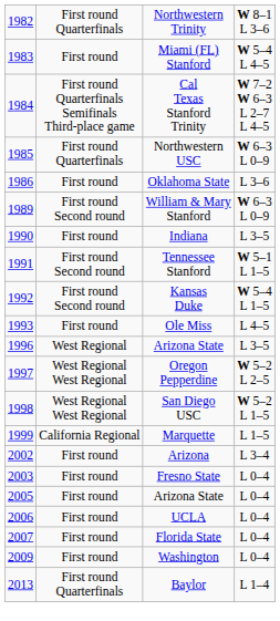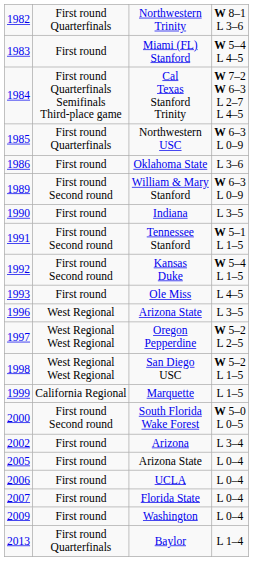+ row: 2000 | First round Second round | South Florida Wake Forest | W 5–0 L 0–5
- row: 2003 | First round | Fresno State | L 0–4
